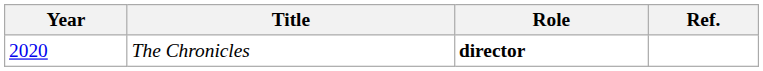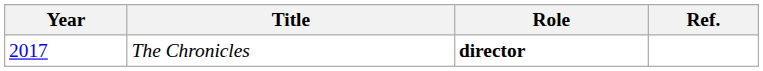The Chronicles | Year: 2020 -> 2017
